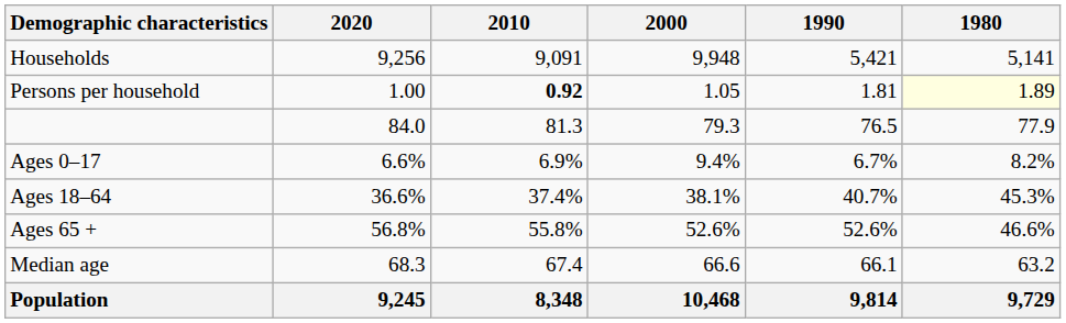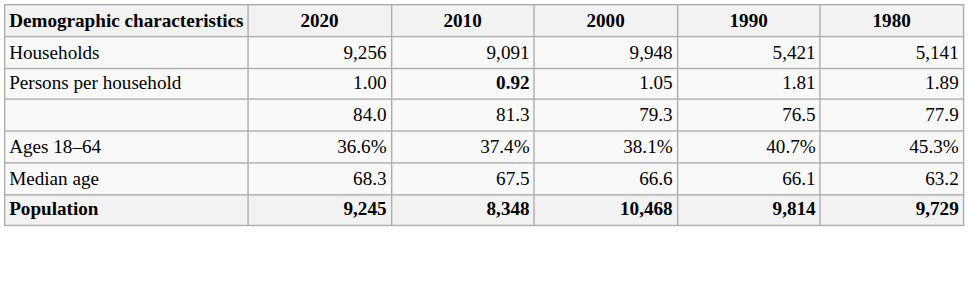Persons per household | 1980: lightyellow background -> no background
- row: Ages 0–17 | 6.6% | 6.9% | 9.4% | 6.7% | 8.2%
- row: Ages 65 + | 56.8% | 55.8% | 52.6% | 52.6% | 46.6%
Median age | 2010: 67.4 -> 67.5
